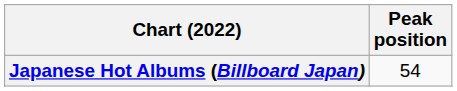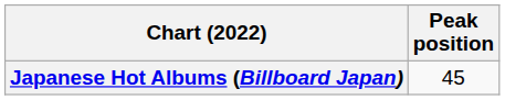Japanese Hot Albums (Billboard Japan) | Peak position: 54 -> 45
